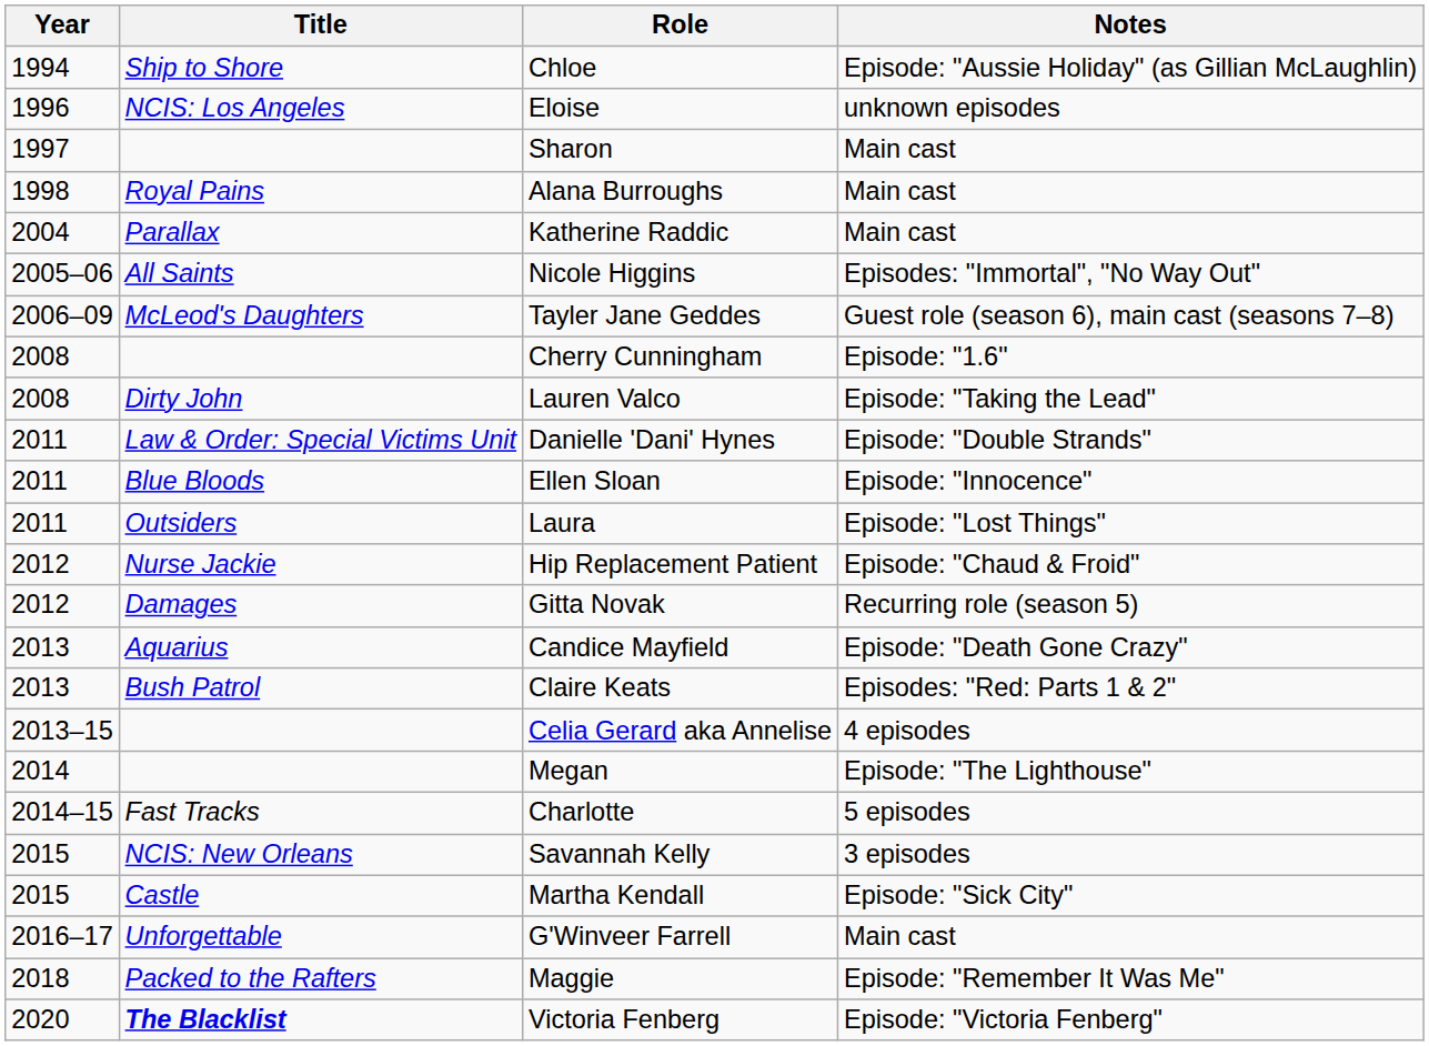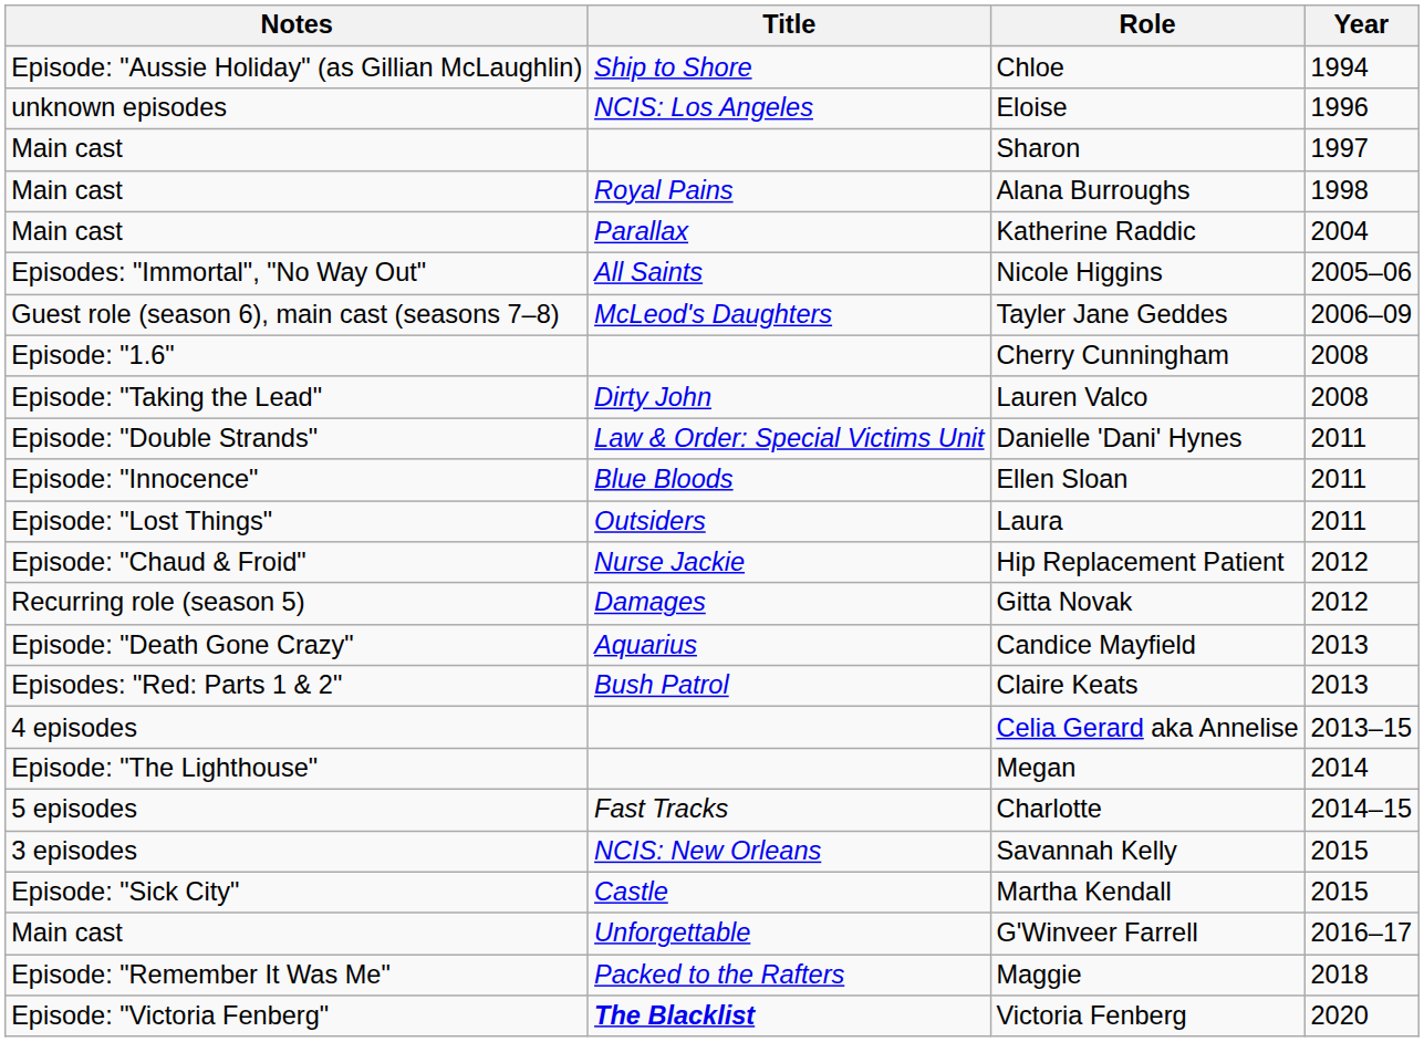columns swapped: Year <-> Notes
